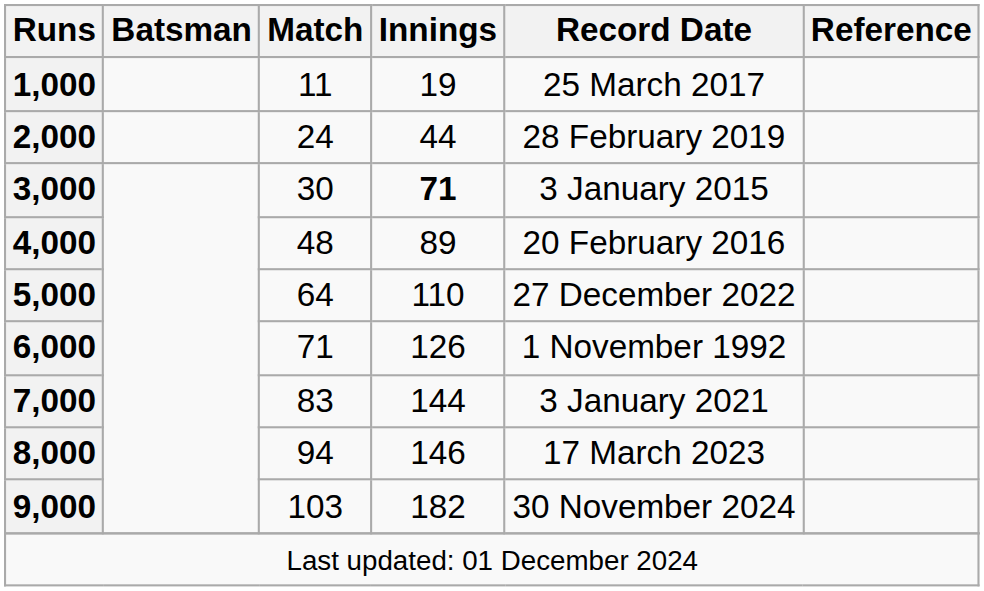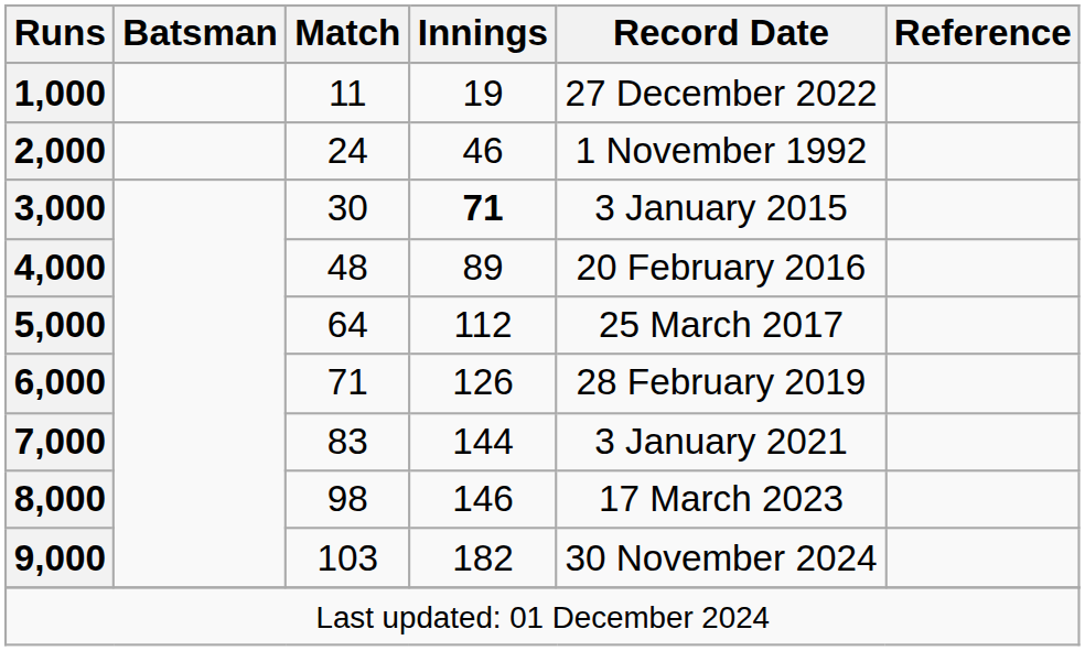1,000 | Record Date: 25 March 2017 -> 27 December 2022
2,000 | Innings: 44 -> 46
2,000 | Record Date: 28 February 2019 -> 1 November 1992
5,000 | Innings: 110 -> 112
5,000 | Record Date: 27 December 2022 -> 25 March 2017
6,000 | Record Date: 1 November 1992 -> 28 February 2019
8,000 | Match: 94 -> 98
